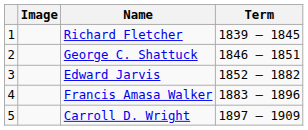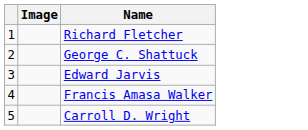- column: Term | 1839 – 1845 | 1846 – 1851 | 1852 – 1882 | 1883 – 1896 | 1897 – 1909
